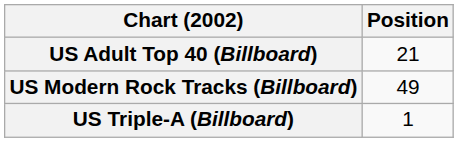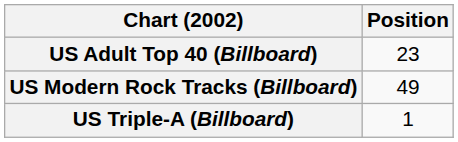US Adult Top 40 (Billboard) | Position: 21 -> 23
